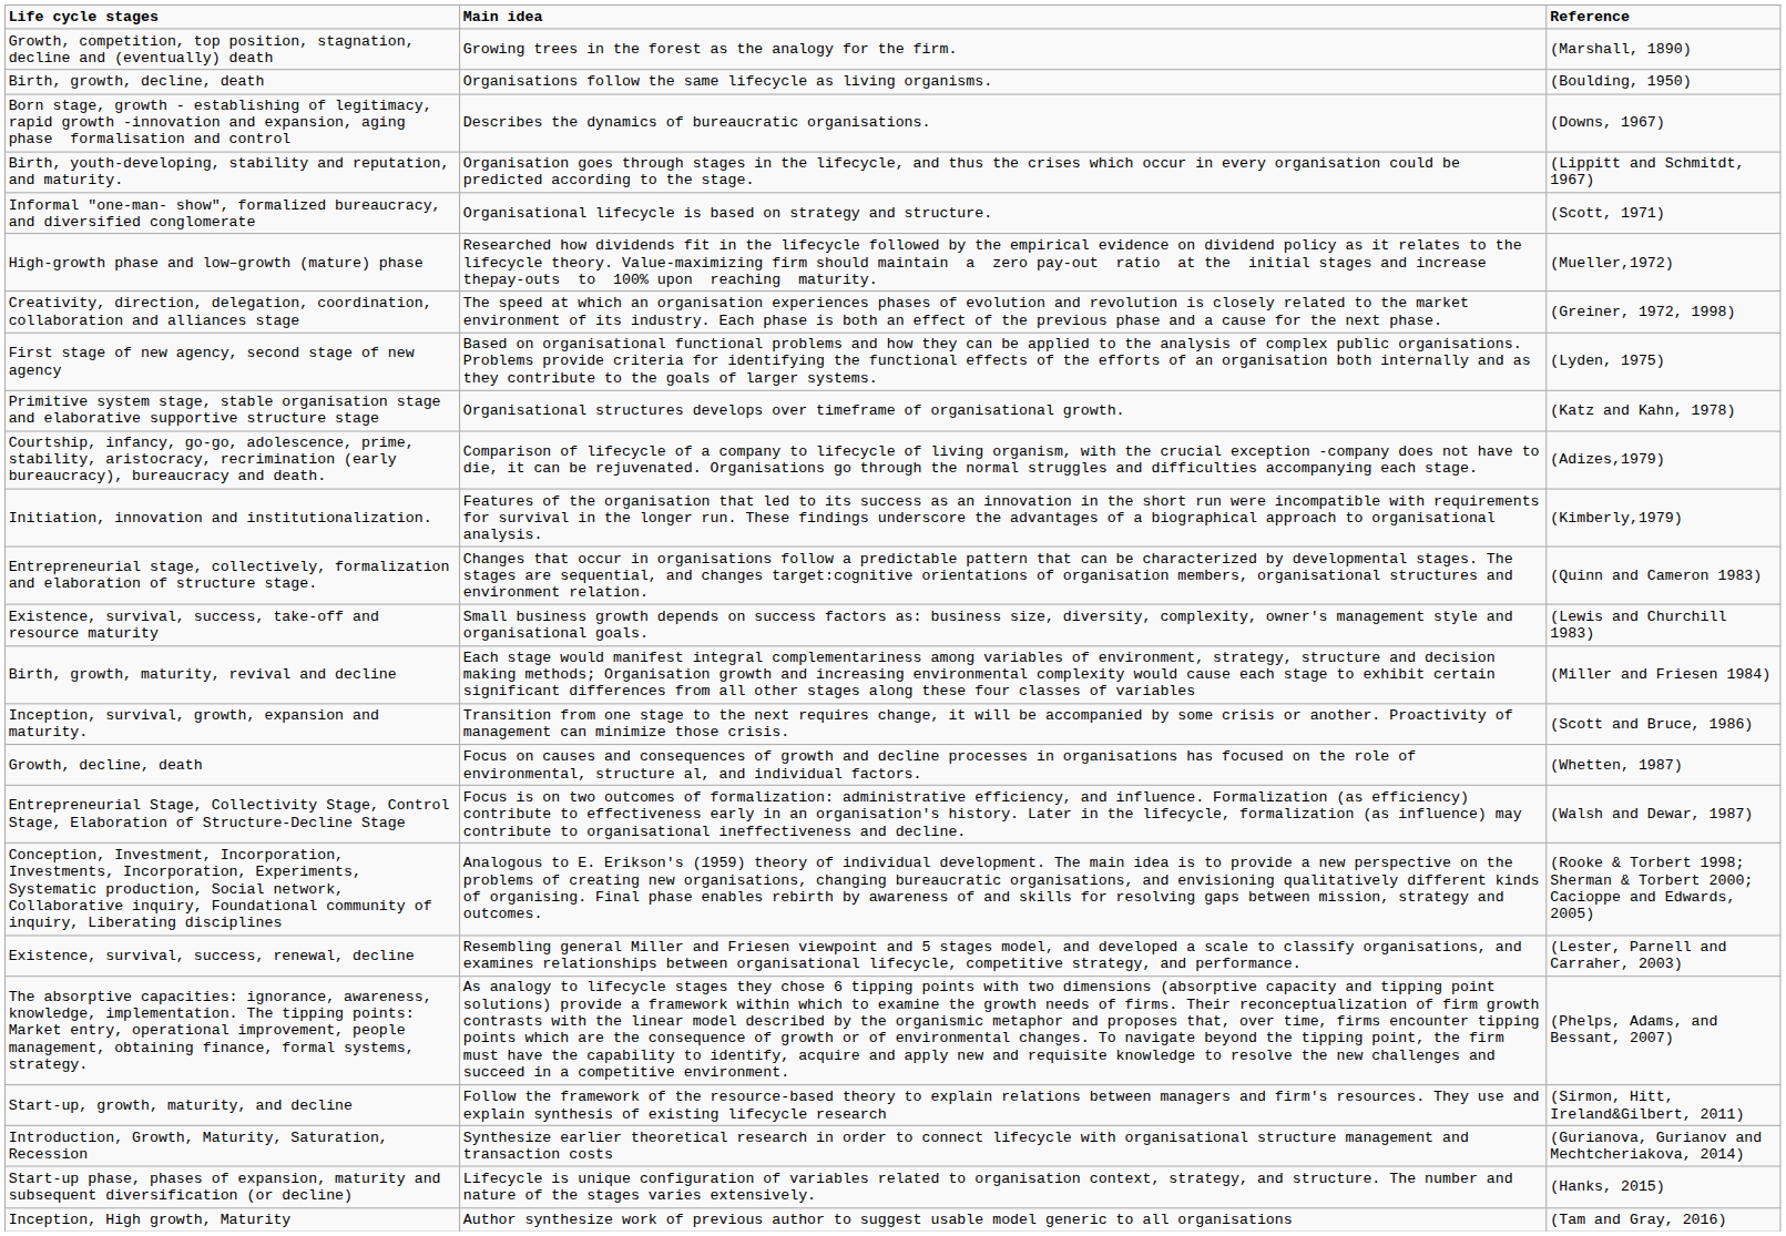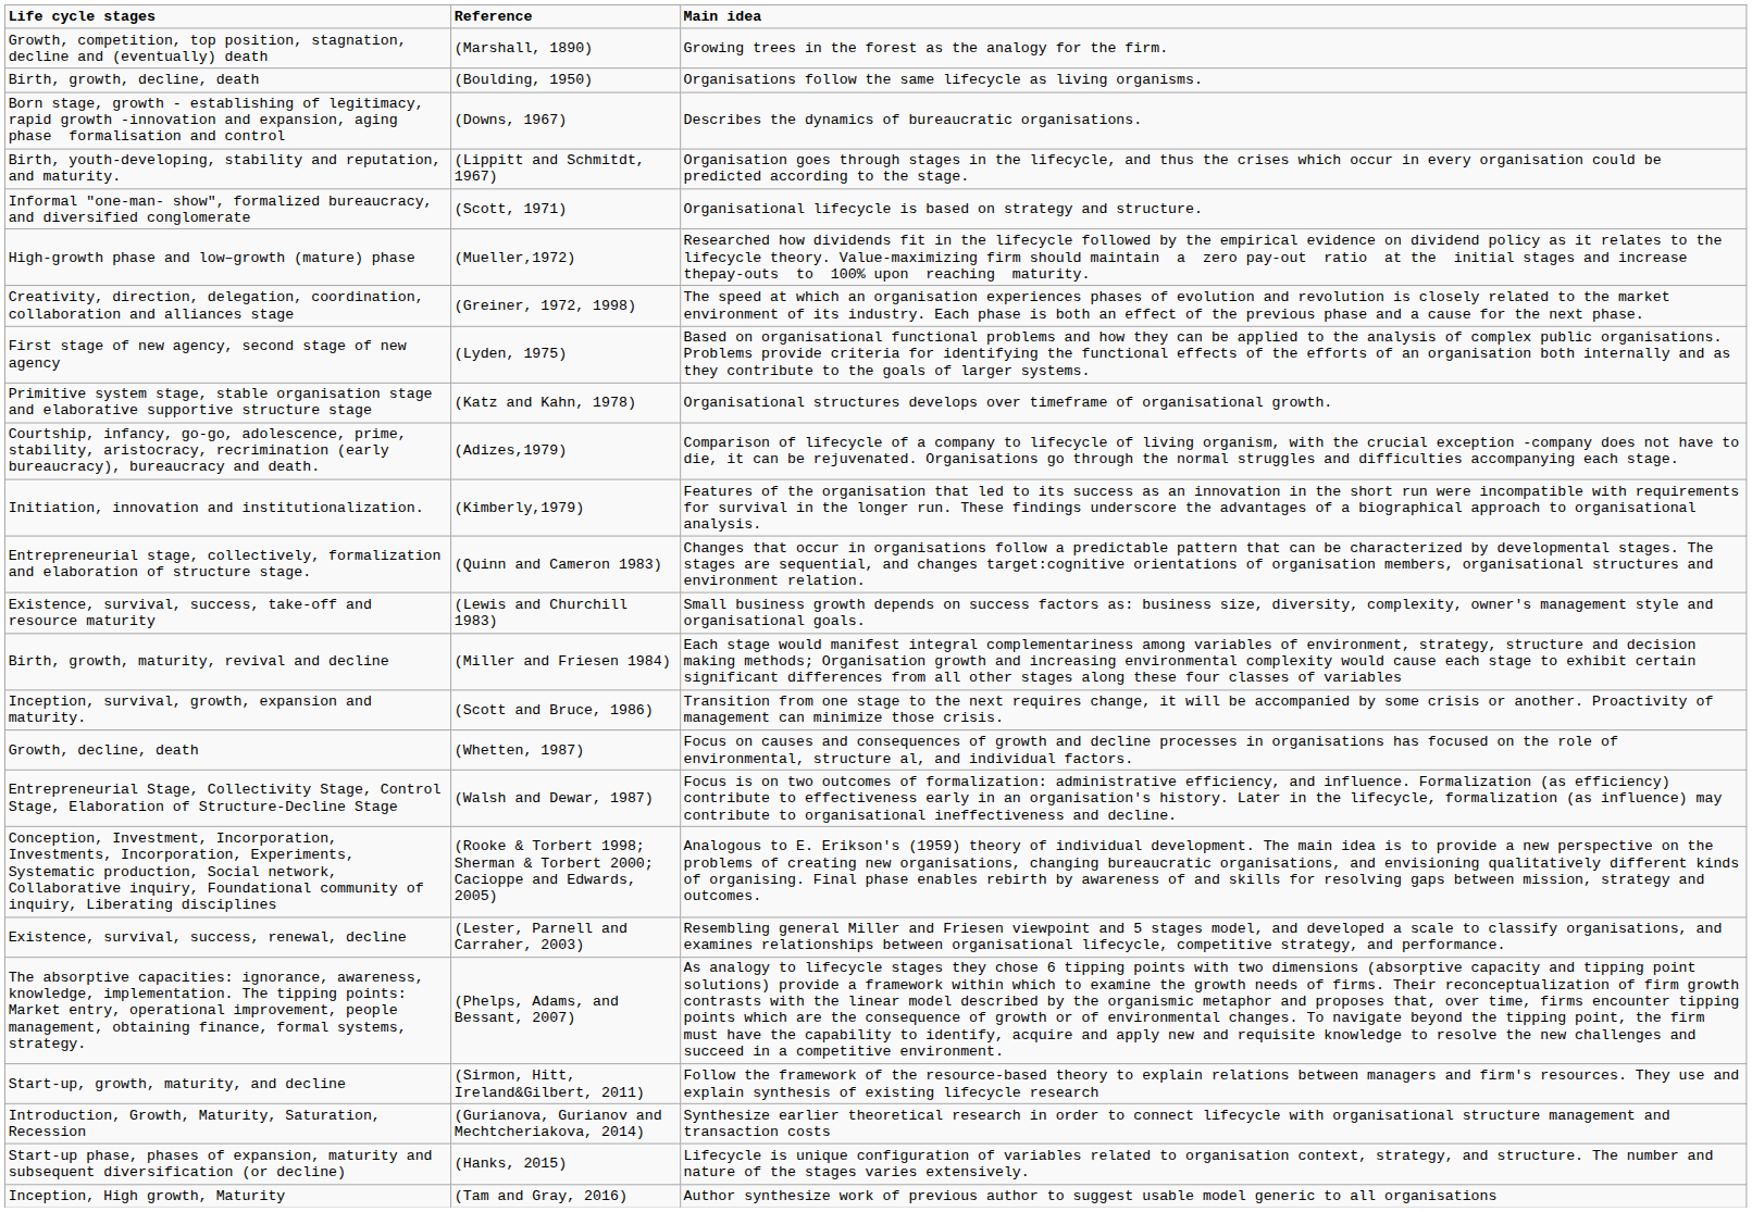columns swapped: Main idea <-> Reference
